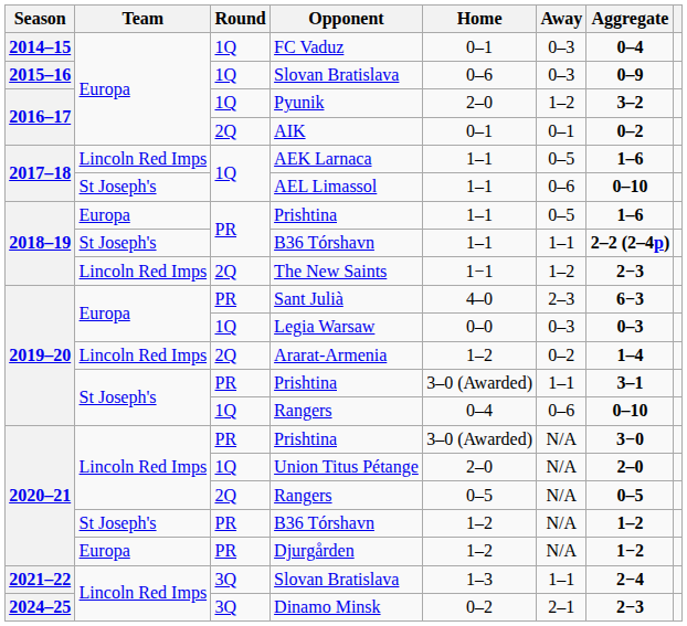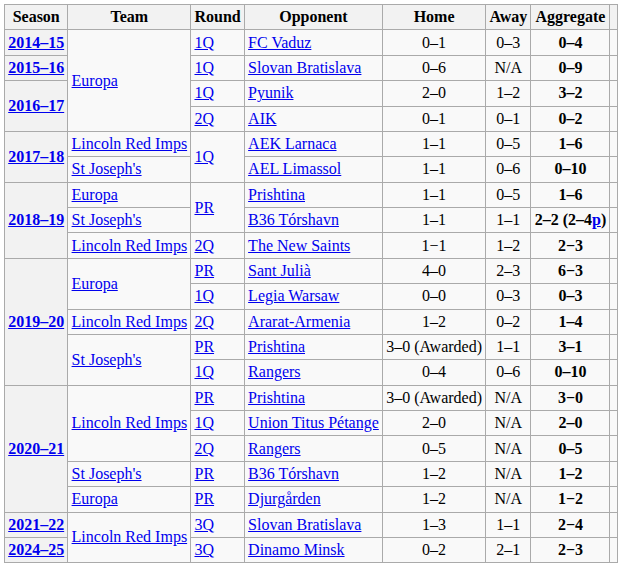2015–16 / Slovan Bratislava | Away: 0–3 -> N/A
